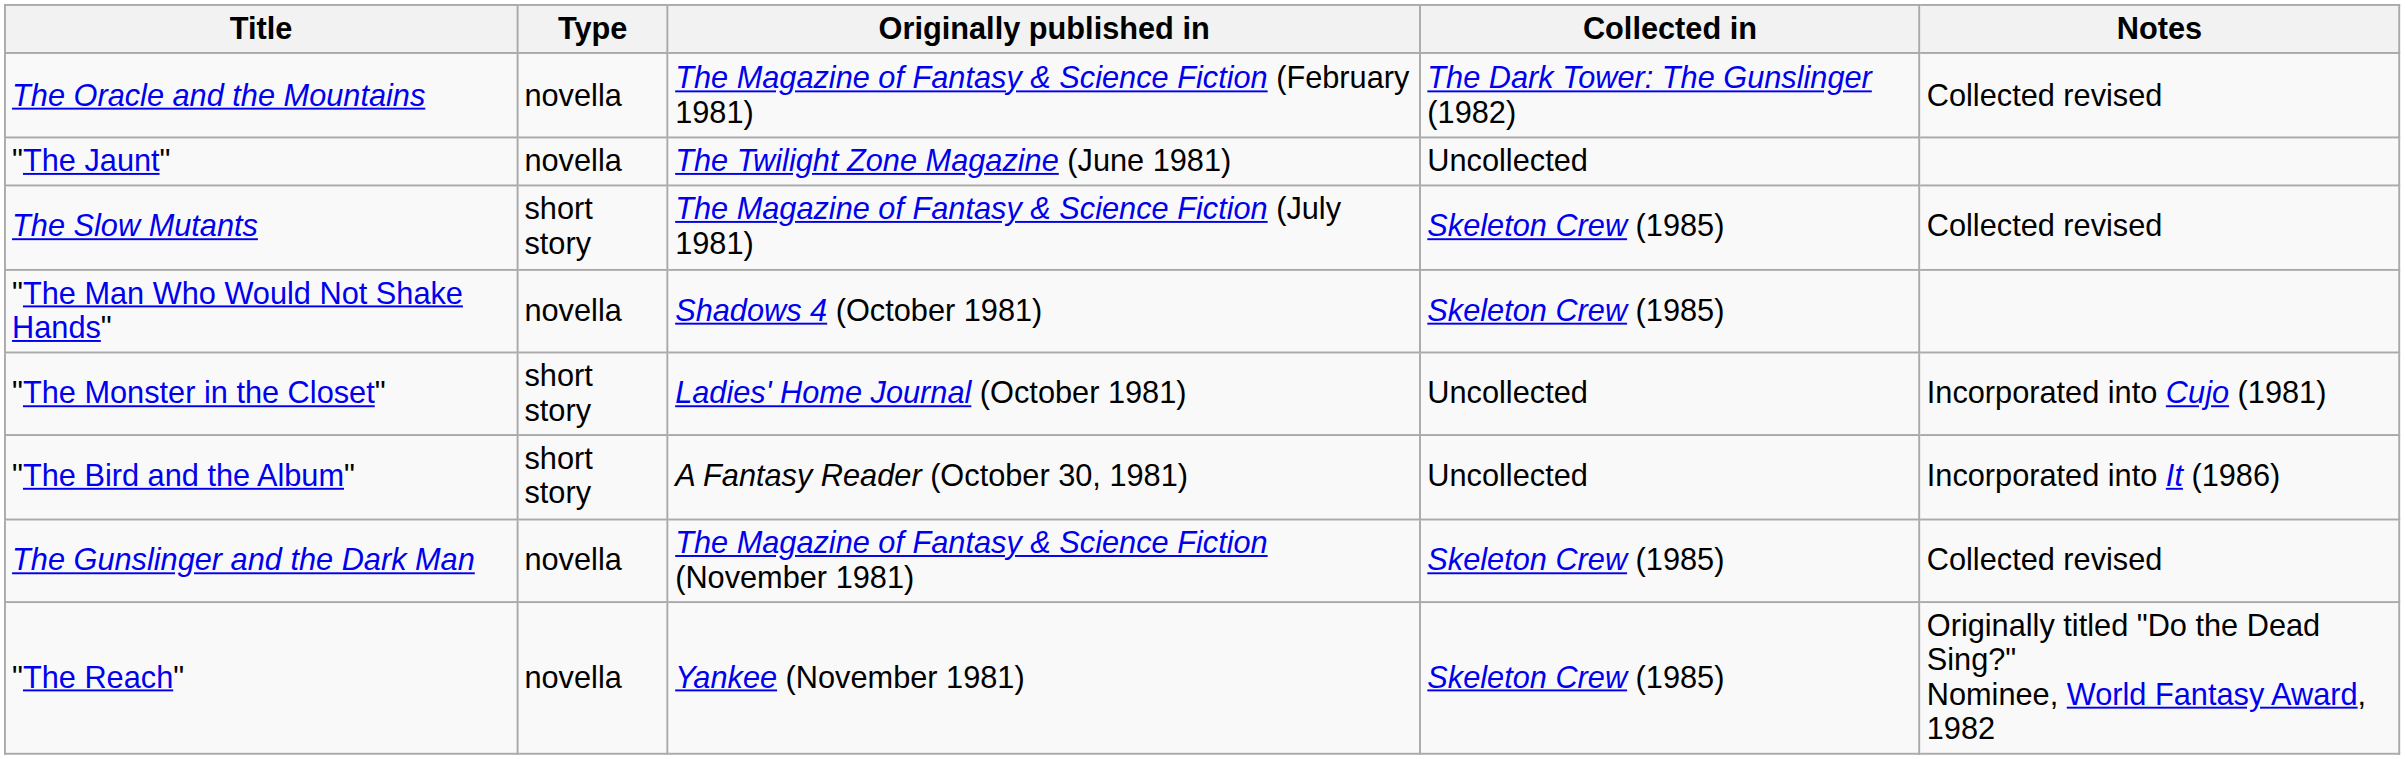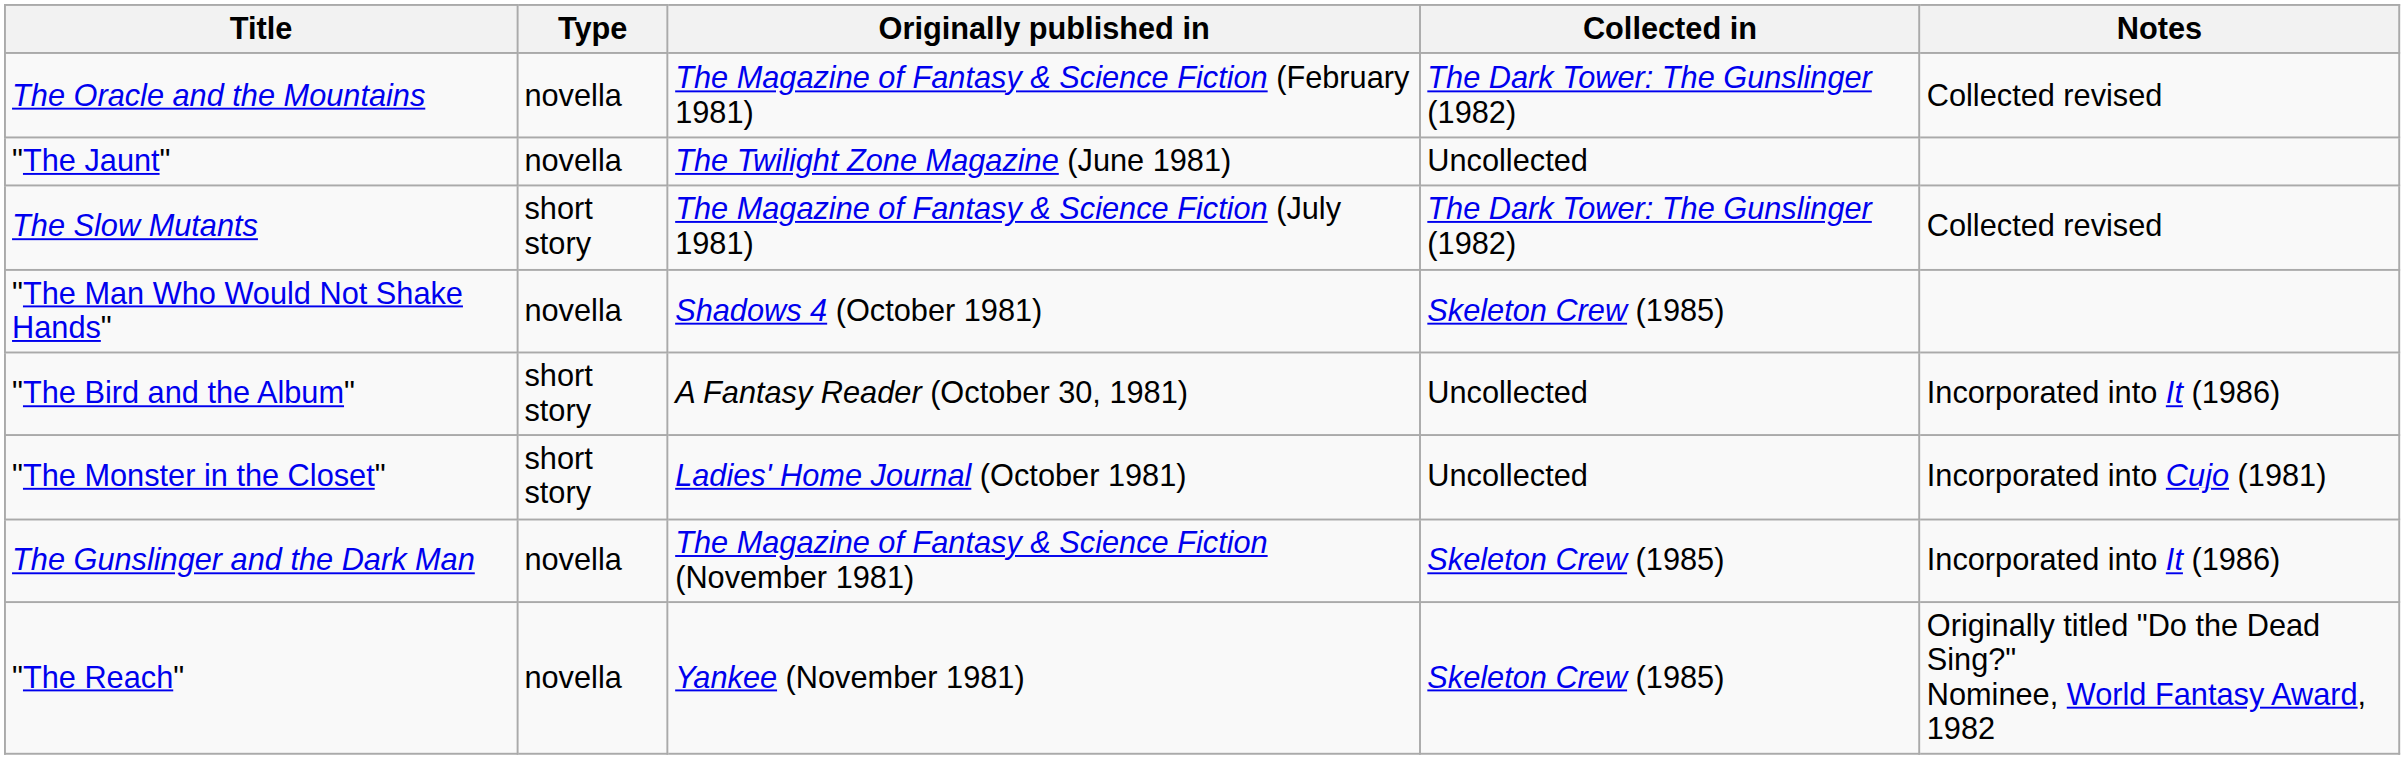The Slow Mutants | Collected in: Skeleton Crew (1985) -> The Dark Tower: The Gunslinger (1982)
rows swapped: "The Monster in the Closet" <-> "The Bird and the Album"
The Gunslinger and the Dark Man | Notes: Collected revised -> Incorporated into It (1986)
